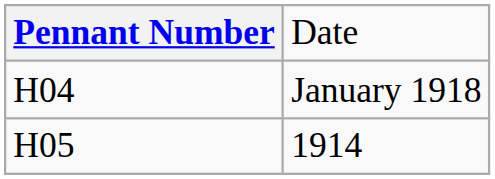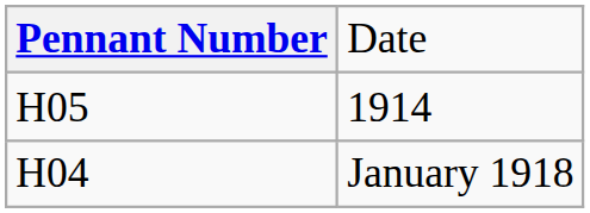rows swapped: 1914 <-> January 1918
